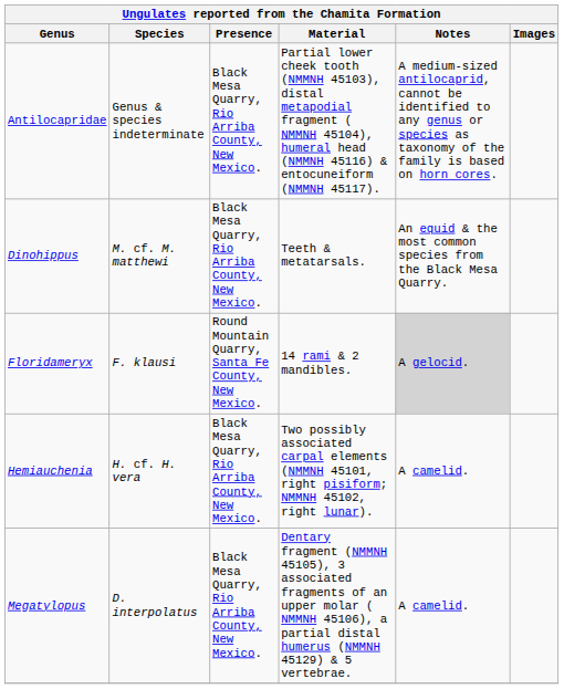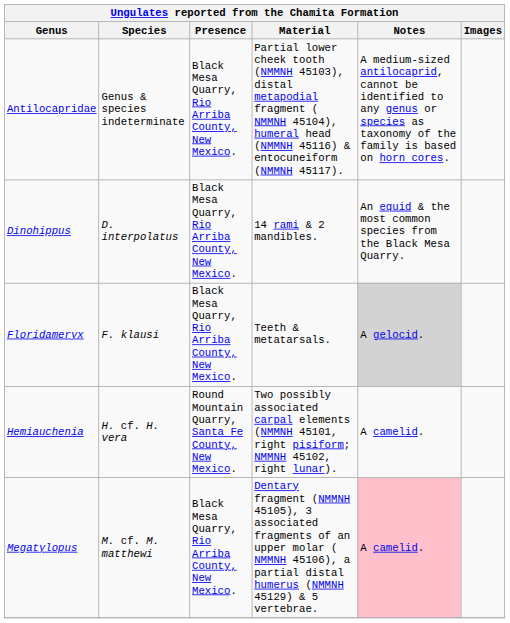Dinohippus | Species: M. cf. M. matthewi -> D. interpolatus
Dinohippus | Material: Teeth & metatarsals. -> 14 rami & 2 mandibles.
Floridameryx | Presence: Round Mountain Quarry, Santa Fe County, New Mexico. -> Black Mesa Quarry, Rio Arriba County, New Mexico.
Floridameryx | Material: 14 rami & 2 mandibles. -> Teeth & metatarsals.
Hemiauchenia | Presence: Black Mesa Quarry, Rio Arriba County, New Mexico. -> Round Mountain Quarry, Santa Fe County, New Mexico.
Megatylopus | Species: D. interpolatus -> M. cf. M. matthewi
Megatylopus | Notes: no background -> pink background
